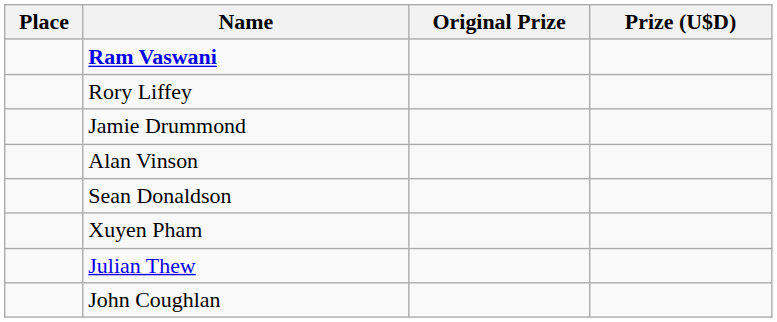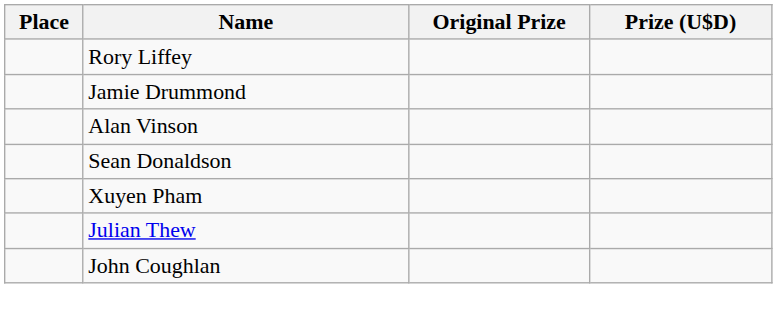- row: Ram Vaswani
